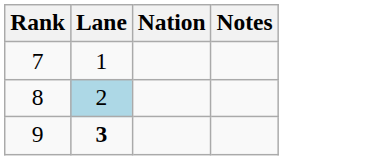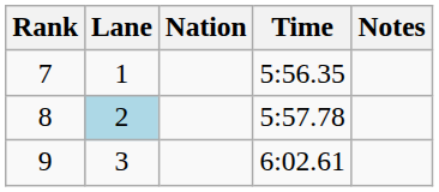+ column: Time | 5:56.35 | 5:57.78 | 6:02.61
9 | Lane: bold -> normal
